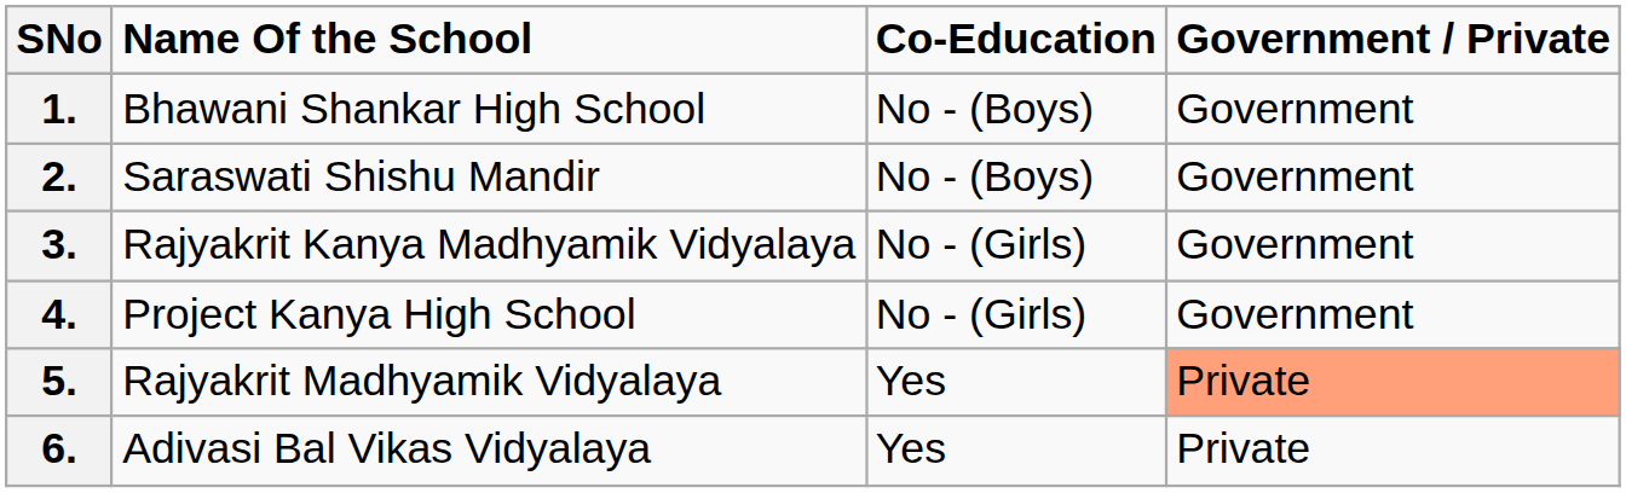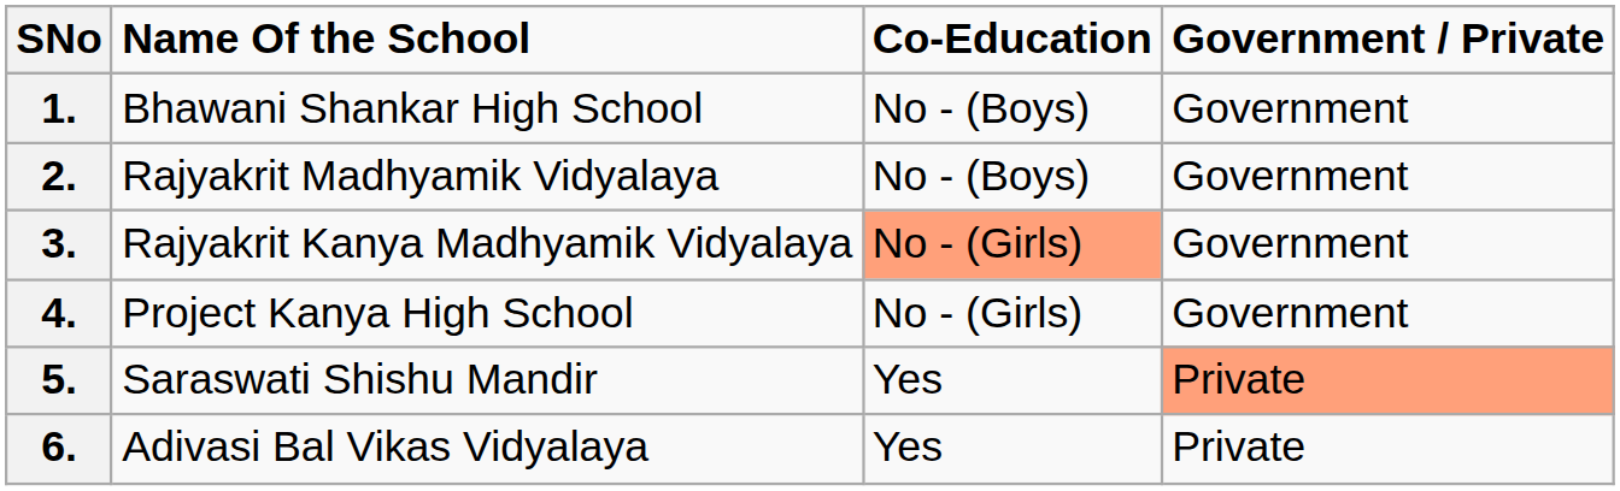2. | Name Of the School: Saraswati Shishu Mandir -> Rajyakrit Madhyamik Vidyalaya
3. | Co-Education: no background -> lightsalmon background
5. | Name Of the School: Rajyakrit Madhyamik Vidyalaya -> Saraswati Shishu Mandir
